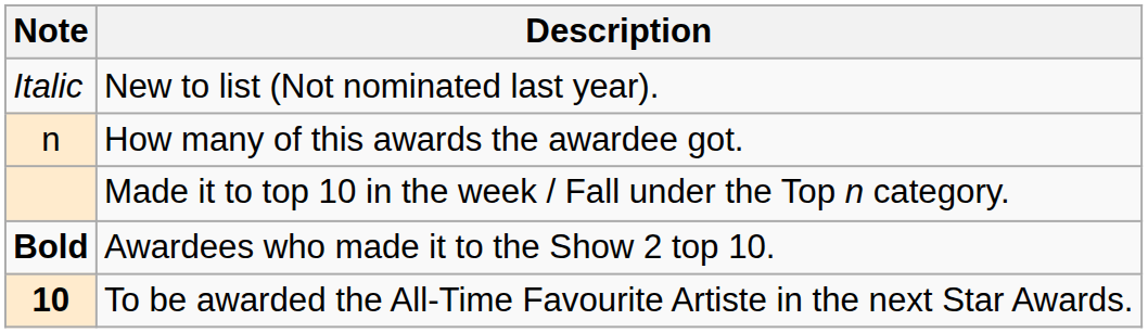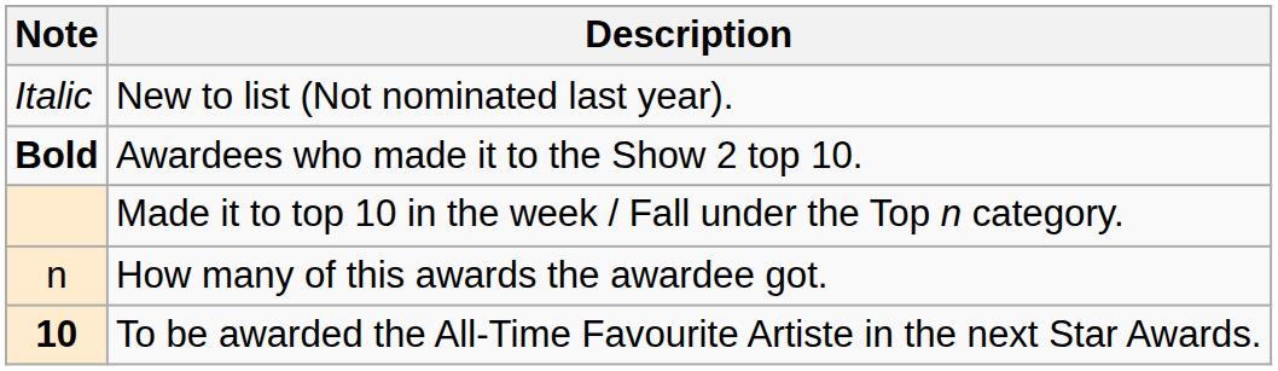rows swapped: Awardees who made it to the Show 2 top 10. <-> How many of this awards the awardee got.
